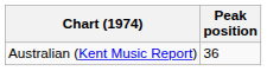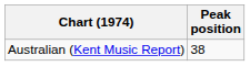Australian (Kent Music Report) | Peak position: 36 -> 38
